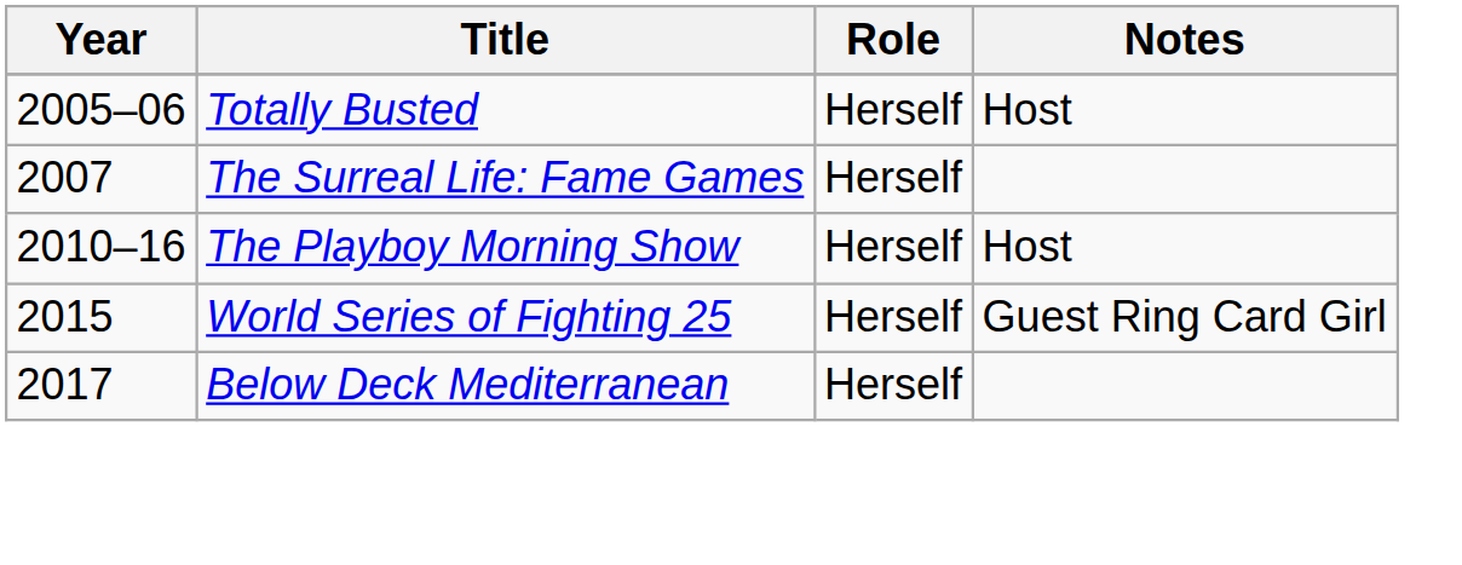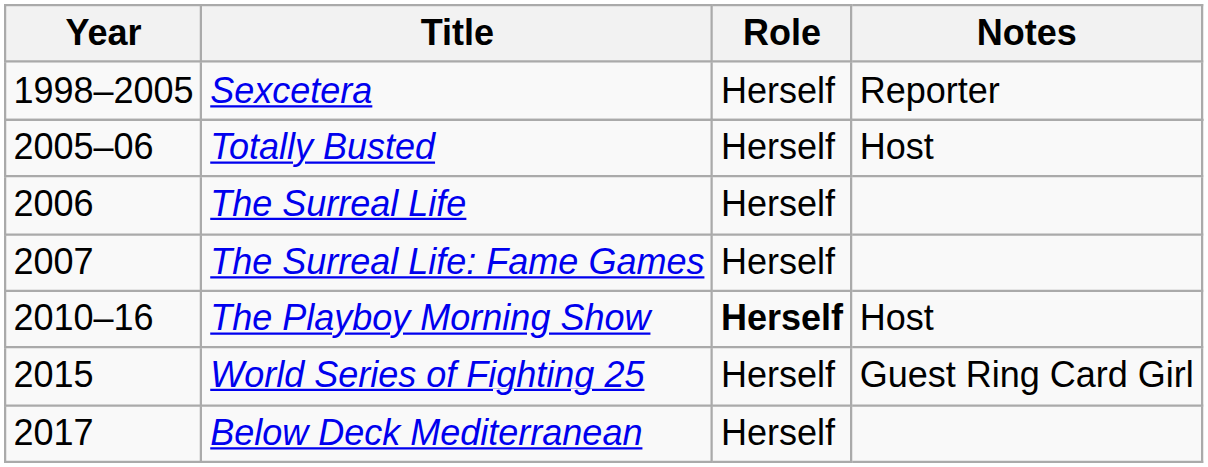+ row: 1998–2005 | Sexcetera | Herself | Reporter
+ row: 2006 | The Surreal Life | Herself
The Playboy Morning Show | Role: normal -> bold
